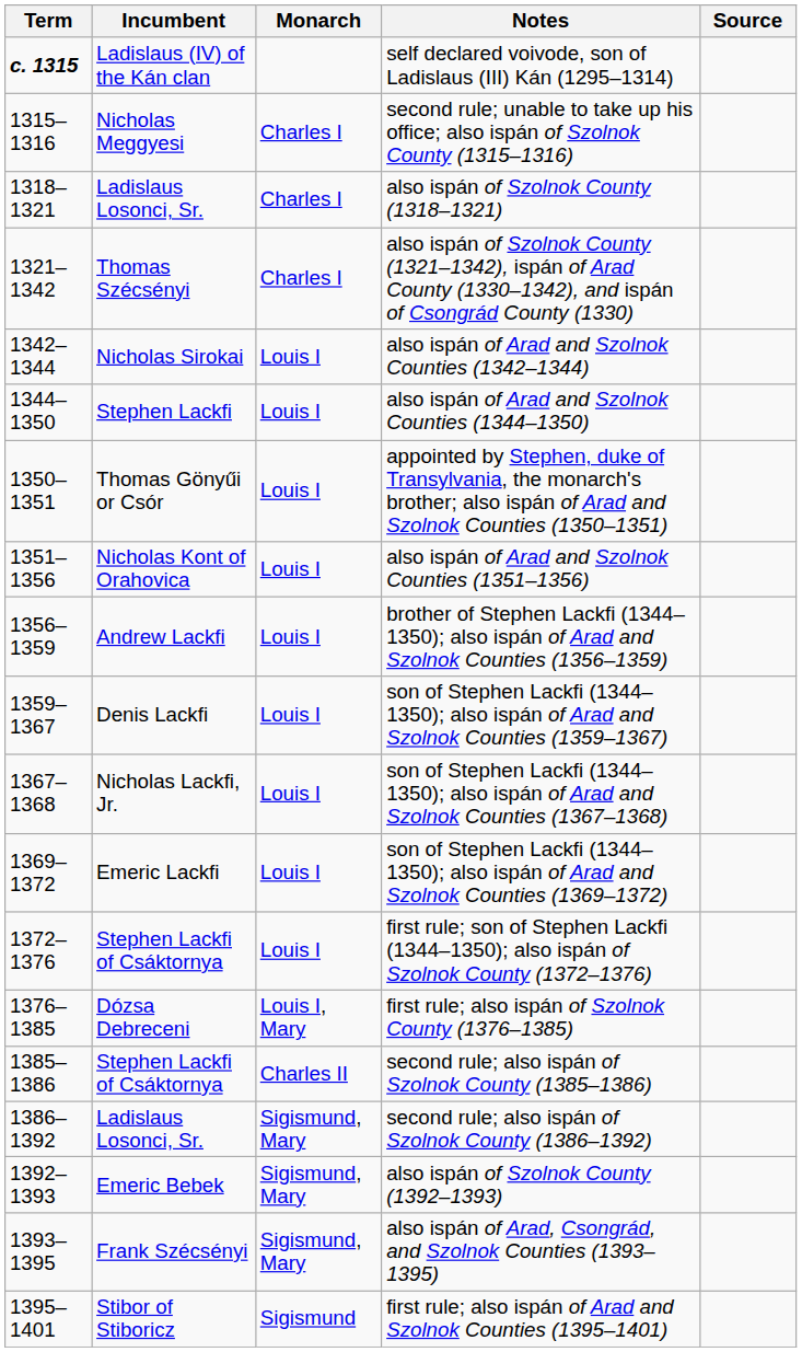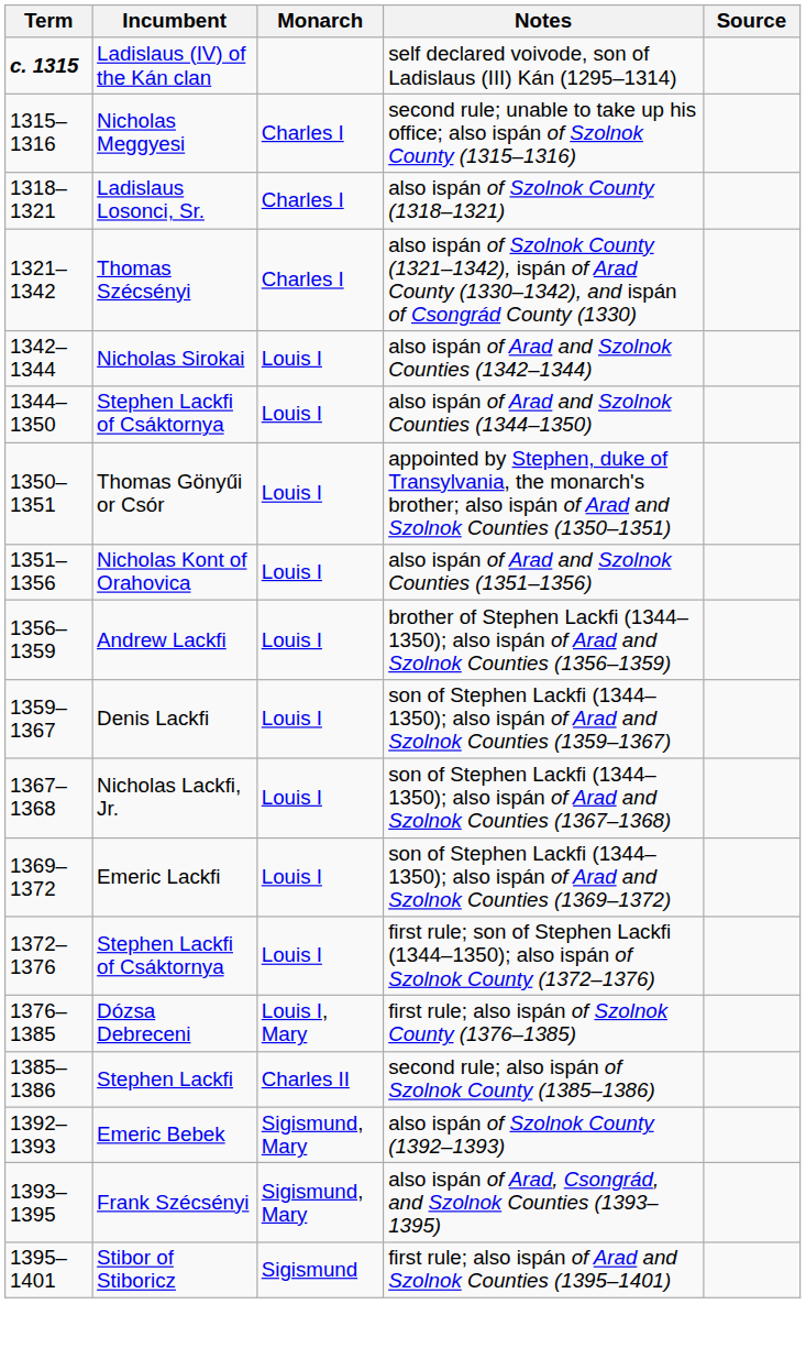also ispán of Arad and Szolnok Counties (1344–1350) | Incumbent: Stephen Lackfi -> Stephen Lackfi of Csáktornya
second rule; also ispán of Szolnok County (1385–1386) | Incumbent: Stephen Lackfi of Csáktornya -> Stephen Lackfi
- row: 1386–1392 | Ladislaus Losonci, Sr. | Sigismund, Mary | second rule; also ispán of Szolnok County (1386–1392)
